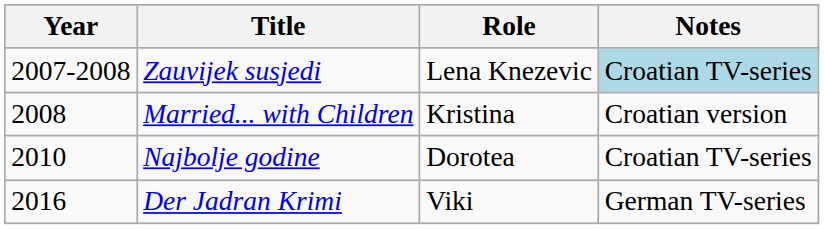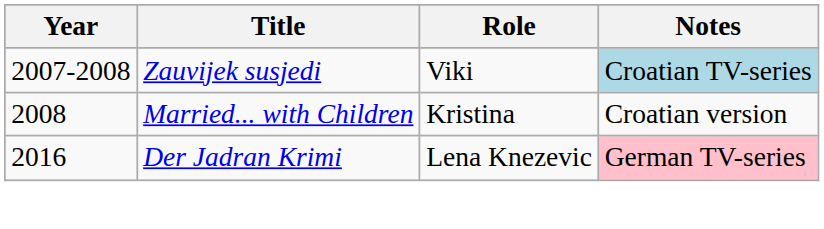Zauvijek susjedi | Role: Lena Knezevic -> Viki
- row: 2010 | Najbolje godine | Dorotea | Croatian TV-series
Der Jadran Krimi | Role: Viki -> Lena Knezevic
Der Jadran Krimi | Notes: no background -> pink background
